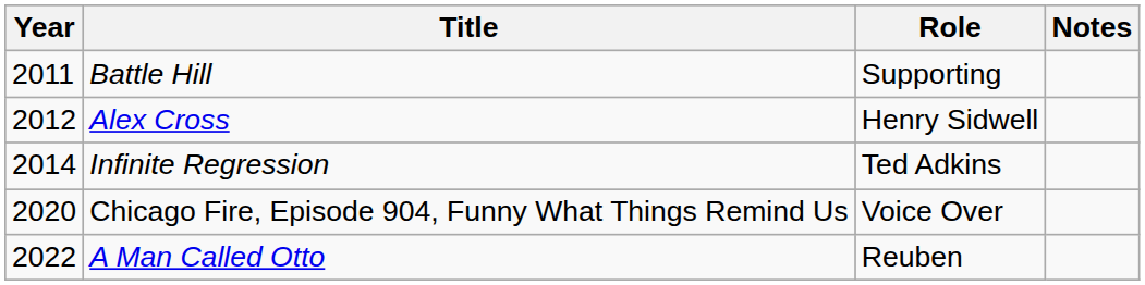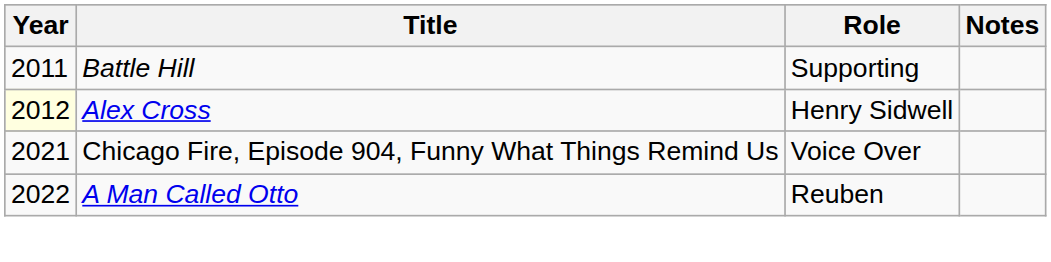Alex Cross | Year: no background -> lightyellow background
- row: 2014 | Infinite Regression | Ted Adkins
Chicago Fire, Episode 904, Funny What Things Remind Us | Year: 2020 -> 2021
